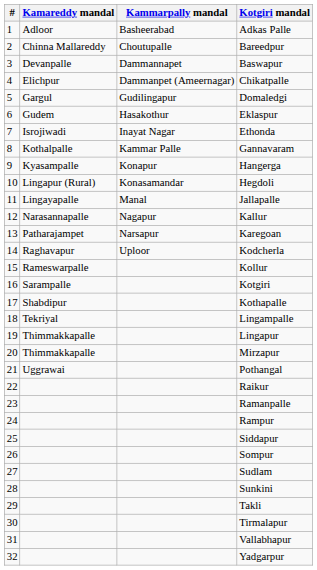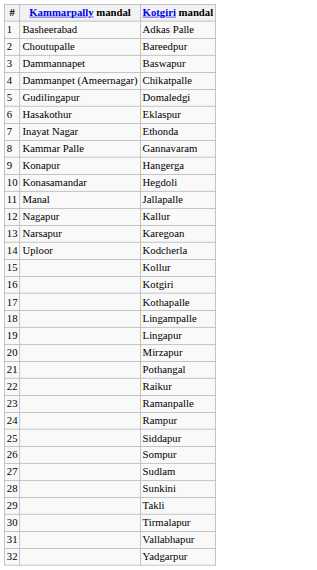- column: Kamareddy mandal | Adloor | Chinna Mallareddy | Devanpalle | Elichpur | Gargul | Gudem | Isrojiwadi | Kothalpalle | Kyasampalle | Lingapur (Rural) | Lingayapalle | Narasannapalle | Patharajampet | Raghavapur | Rameswarpalle | Sarampalle | Shabdipur | Tekriyal | Thimmakkapalle | Thimmakkapalle | Uggrawai
